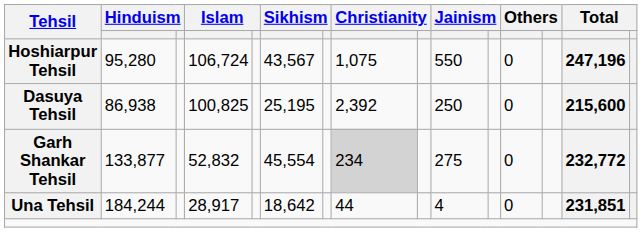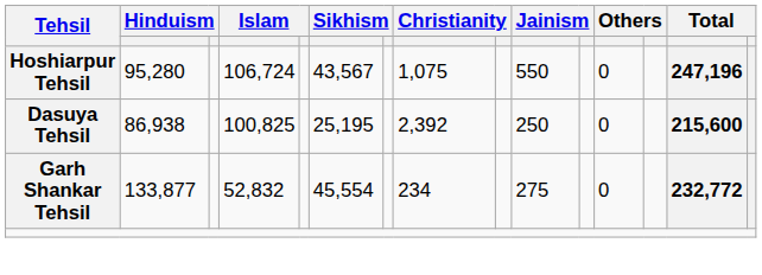Garh Shankar Tehsil | column 8: lightgrey background -> no background
- row: Una Tehsil | 184,244 | 28,917 | 18,642 | 44 | 4 | 0 | 231,851
